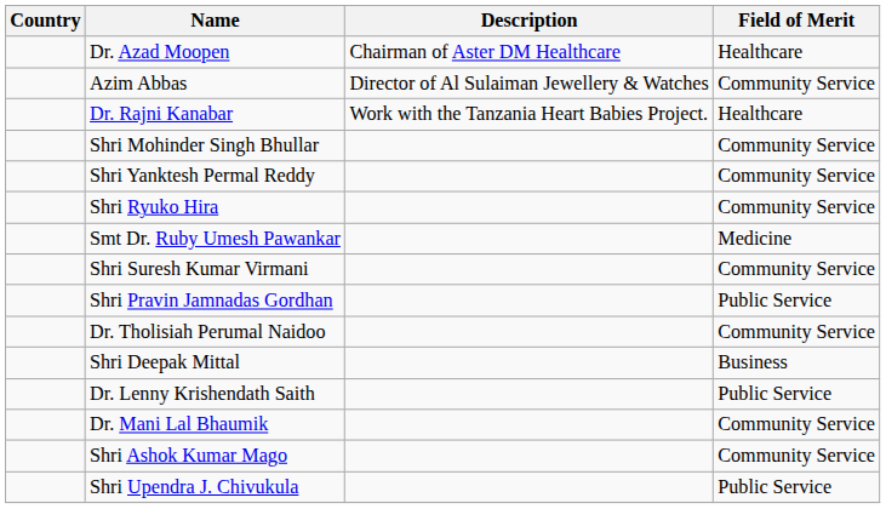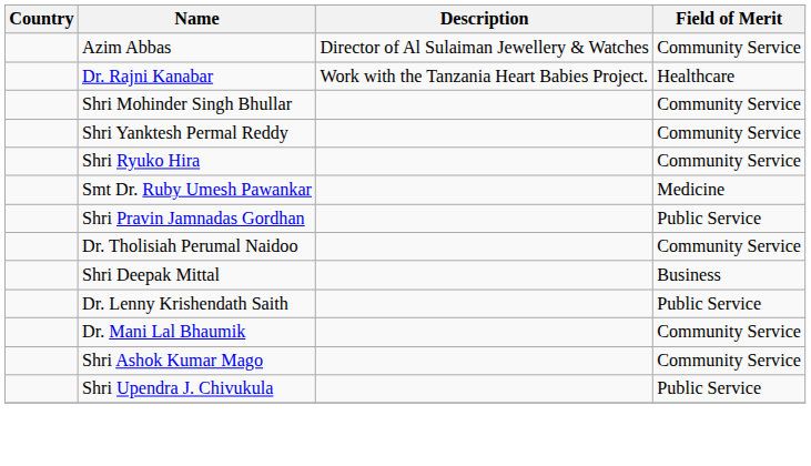- row: Dr. Azad Moopen | Chairman of Aster DM Healthcare | Healthcare
- row: Shri Suresh Kumar Virmani | Community Service
